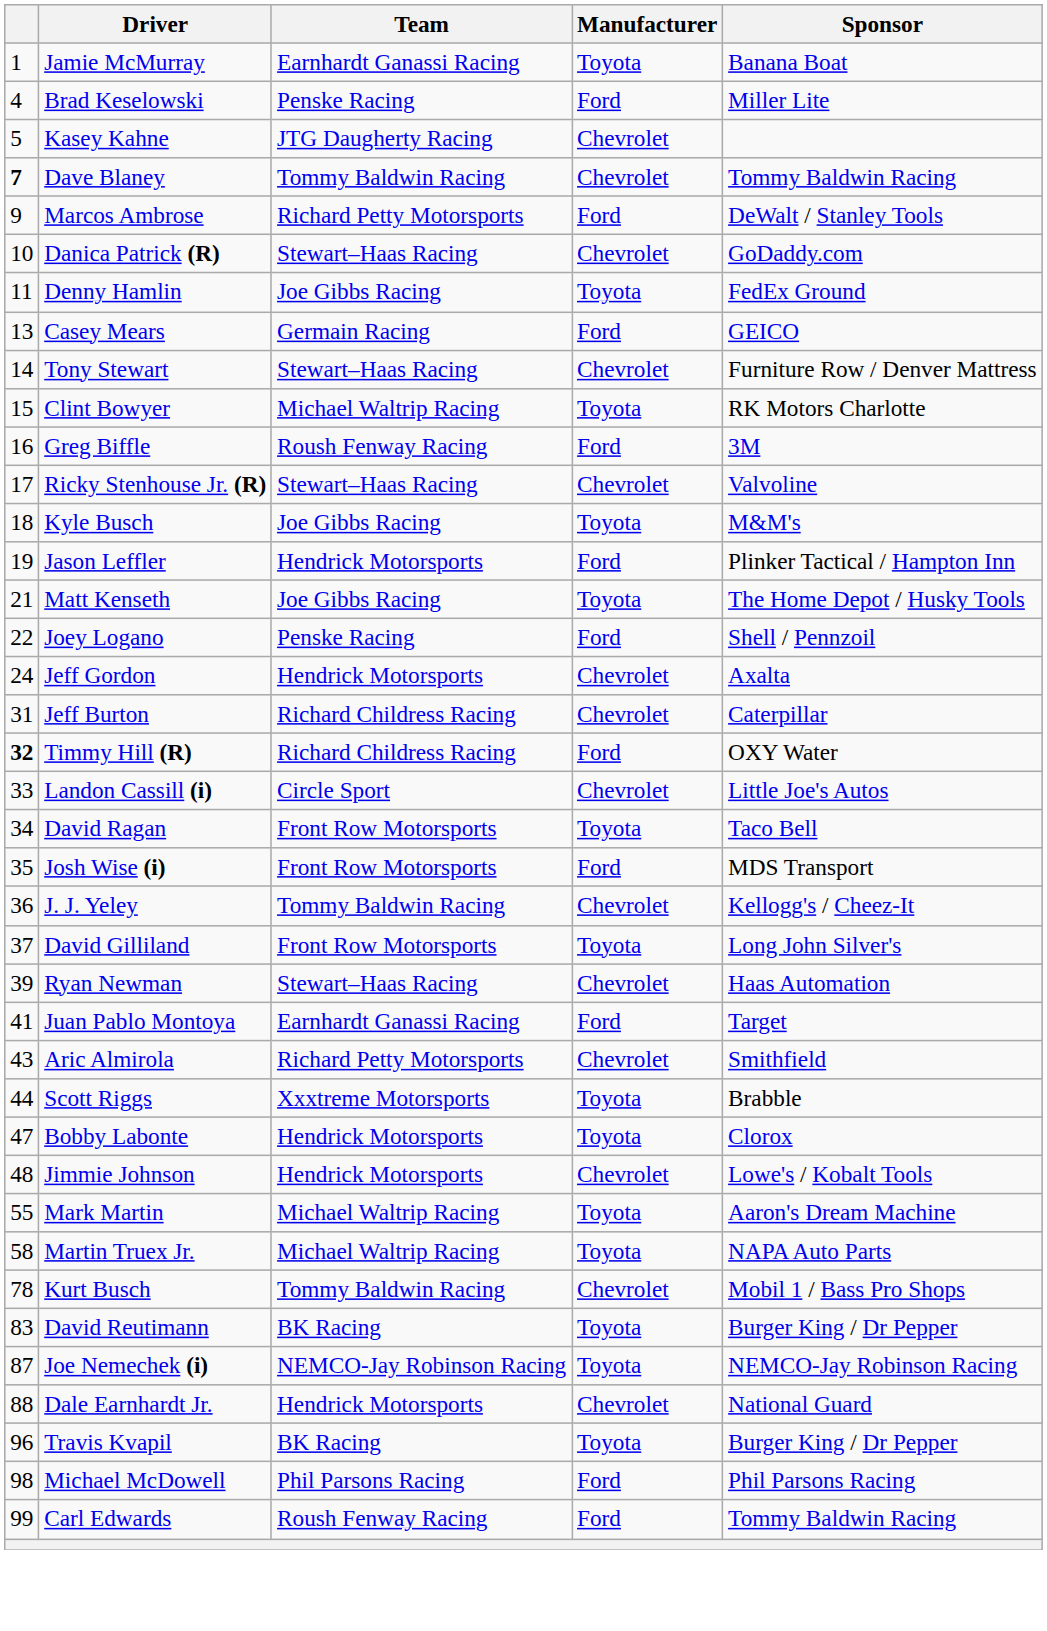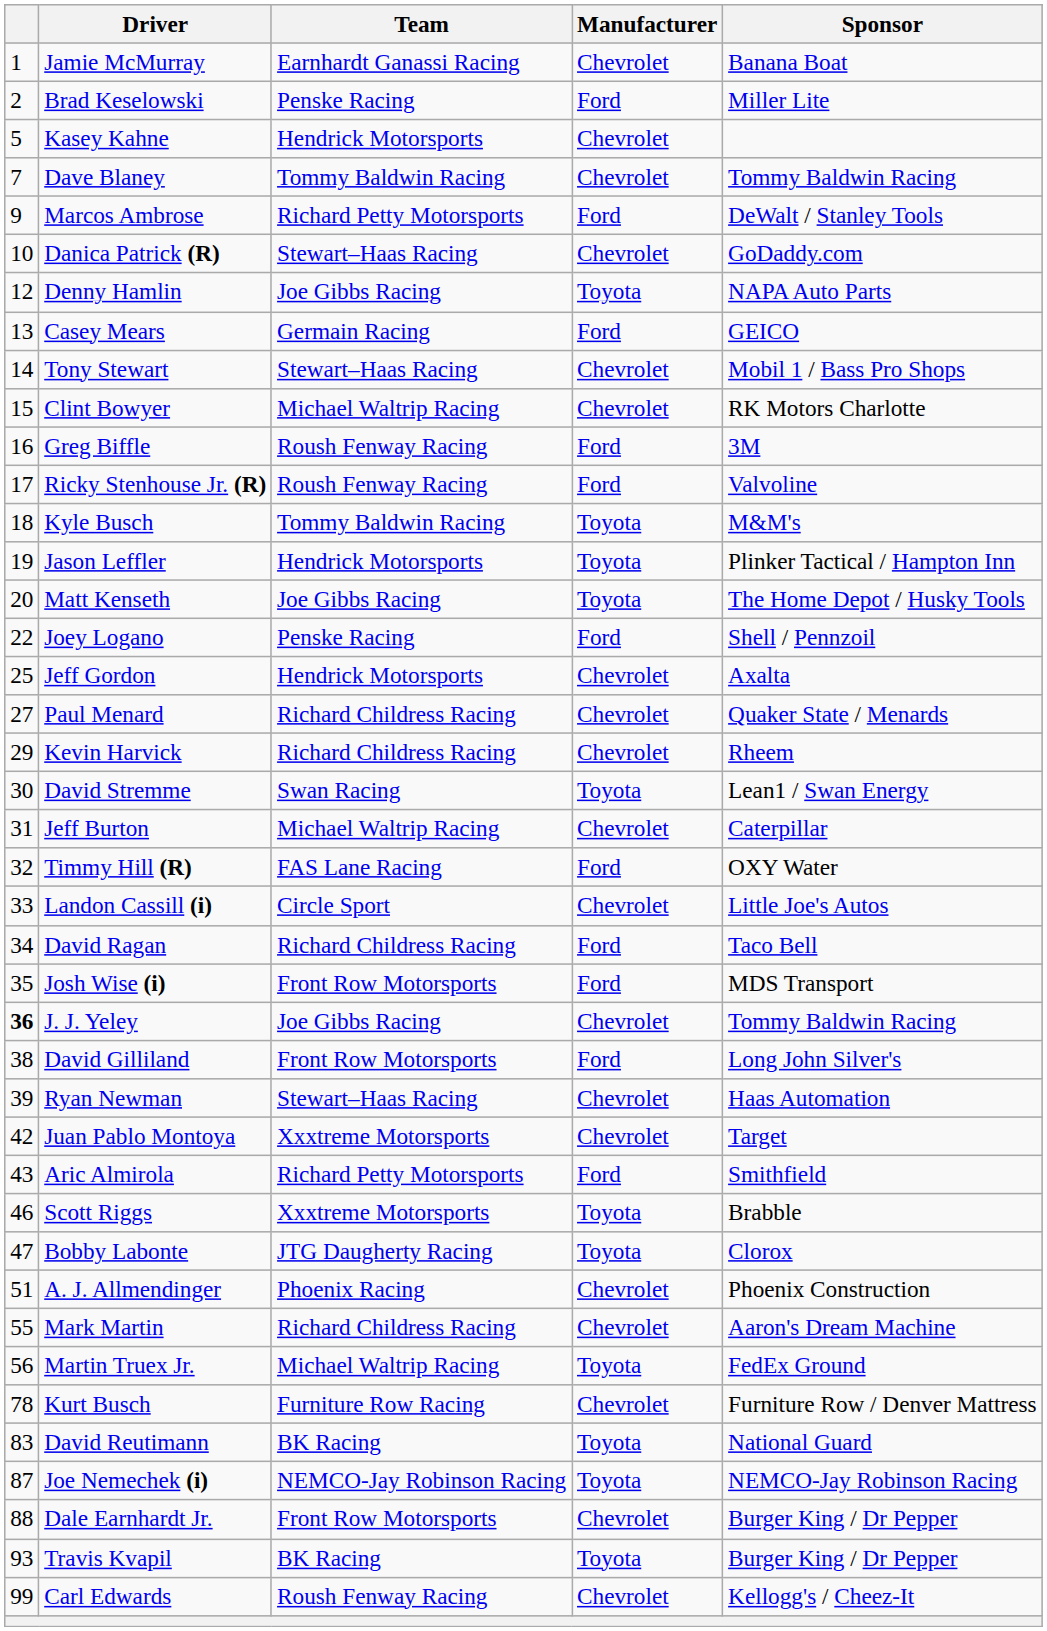Jamie McMurray | Manufacturer: Toyota -> Chevrolet
Brad Keselowski | column 1: 4 -> 2
Kasey Kahne | Team: JTG Daugherty Racing -> Hendrick Motorsports
Dave Blaney | column 1: bold -> normal
Denny Hamlin | column 1: 11 -> 12
Denny Hamlin | Sponsor: FedEx Ground -> NAPA Auto Parts
Tony Stewart | Sponsor: Furniture Row / Denver Mattress -> Mobil 1 / Bass Pro Shops
Clint Bowyer | Manufacturer: Toyota -> Chevrolet
Ricky Stenhouse Jr. (R) | Team: Stewart–Haas Racing -> Roush Fenway Racing
Ricky Stenhouse Jr. (R) | Manufacturer: Chevrolet -> Ford
Kyle Busch | Team: Joe Gibbs Racing -> Tommy Baldwin Racing
Jason Leffler | Manufacturer: Ford -> Toyota
Matt Kenseth | column 1: 21 -> 20
Jeff Gordon | column 1: 24 -> 25
+ row: 27 | Paul Menard | Richard Childress Racing | Chevrolet | Quaker State / Menards
+ row: 29 | Kevin Harvick | Richard Childress Racing | Chevrolet | Rheem
+ row: 30 | David Stremme | Swan Racing | Toyota | Lean1 / Swan Energy
Jeff Burton | Team: Richard Childress Racing -> Michael Waltrip Racing
Timmy Hill (R) | column 1: bold -> normal
Timmy Hill (R) | Team: Richard Childress Racing -> FAS Lane Racing
David Ragan | Team: Front Row Motorsports -> Richard Childress Racing
David Ragan | Manufacturer: Toyota -> Ford
J. J. Yeley | column 1: normal -> bold
J. J. Yeley | Team: Tommy Baldwin Racing -> Joe Gibbs Racing
J. J. Yeley | Sponsor: Kellogg's / Cheez-It -> Tommy Baldwin Racing
David Gilliland | column 1: 37 -> 38
David Gilliland | Manufacturer: Toyota -> Ford
Juan Pablo Montoya | column 1: 41 -> 42
Juan Pablo Montoya | Team: Earnhardt Ganassi Racing -> Xxxtreme Motorsports
Juan Pablo Montoya | Manufacturer: Ford -> Chevrolet
Aric Almirola | Manufacturer: Chevrolet -> Ford
Scott Riggs | column 1: 44 -> 46
Bobby Labonte | Team: Hendrick Motorsports -> JTG Daugherty Racing
- row: 48 | Jimmie Johnson | Hendrick Motorsports | Chevrolet | Lowe's / Kobalt Tools
+ row: 51 | A. J. Allmendinger | Phoenix Racing | Chevrolet | Phoenix Construction
Mark Martin | Team: Michael Waltrip Racing -> Richard Childress Racing
Mark Martin | Manufacturer: Toyota -> Chevrolet
Martin Truex Jr. | column 1: 58 -> 56
Martin Truex Jr. | Sponsor: NAPA Auto Parts -> FedEx Ground
Kurt Busch | Team: Tommy Baldwin Racing -> Furniture Row Racing
Kurt Busch | Sponsor: Mobil 1 / Bass Pro Shops -> Furniture Row / Denver Mattress
David Reutimann | Sponsor: Burger King / Dr Pepper -> National Guard
Dale Earnhardt Jr. | Team: Hendrick Motorsports -> Front Row Motorsports
Dale Earnhardt Jr. | Sponsor: National Guard -> Burger King / Dr Pepper
Travis Kvapil | column 1: 96 -> 93
- row: 98 | Michael McDowell | Phil Parsons Racing | Ford | Phil Parsons Racing
Carl Edwards | Manufacturer: Ford -> Chevrolet
Carl Edwards | Sponsor: Tommy Baldwin Racing -> Kellogg's / Cheez-It
